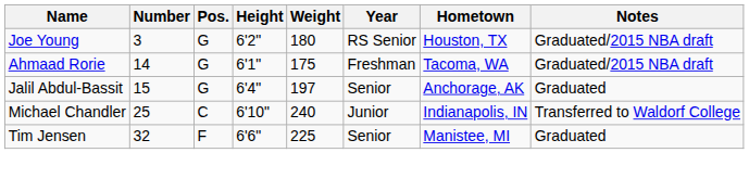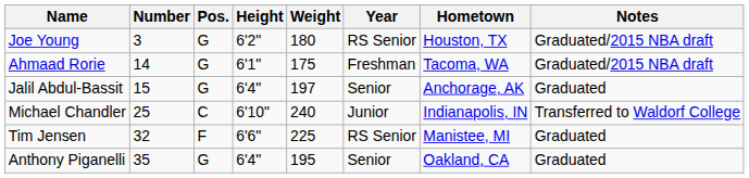Tim Jensen | Year: Senior -> RS Senior
+ row: Anthony Piganelli | 35 | G | 6'4" | 195 | Senior | Oakland, CA | Graduated
